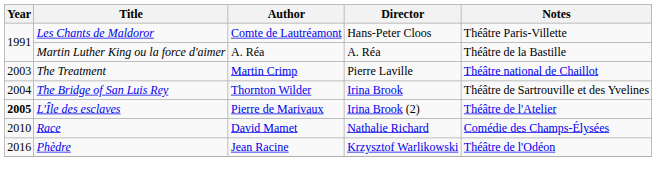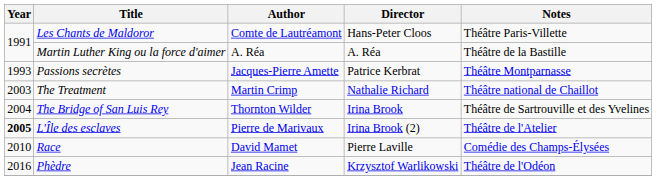+ row: 1993 | Passions secrètes | Jacques-Pierre Amette | Patrice Kerbrat | Théâtre Montparnasse
The Treatment | Director: Pierre Laville -> Nathalie Richard
Race | Director: Nathalie Richard -> Pierre Laville
